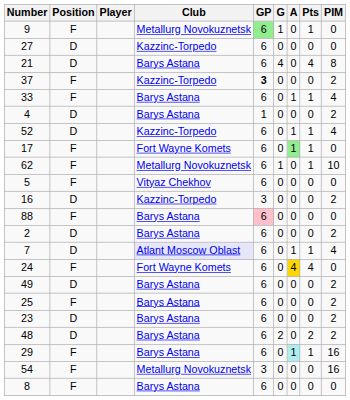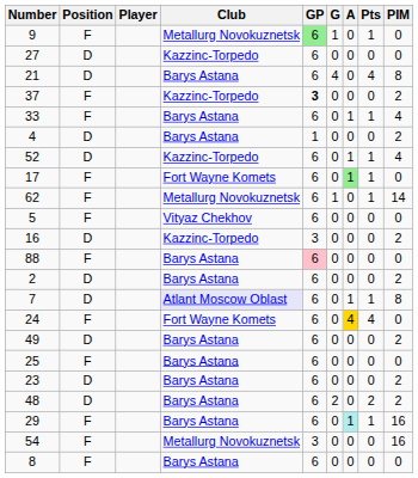62 | PIM: 10 -> 14
7 | PIM: 4 -> 8
25 | PIM: 2 -> 0
